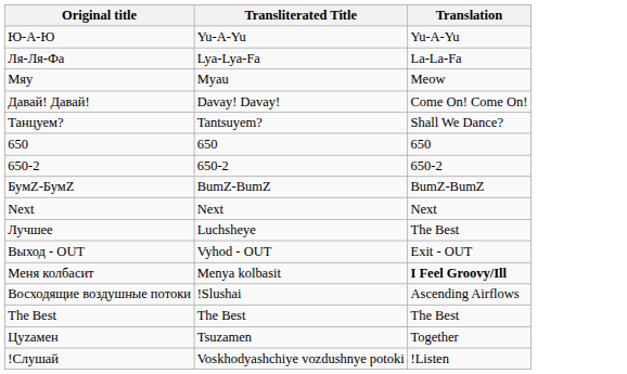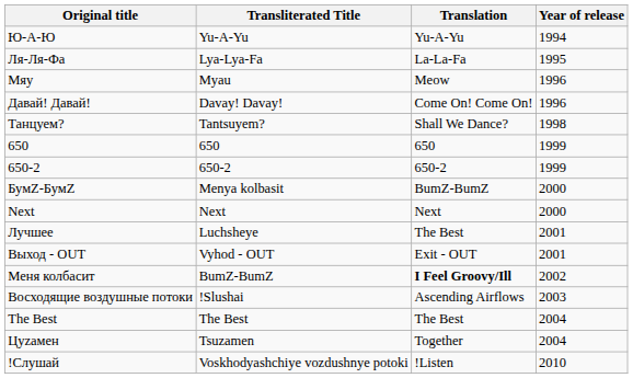+ column: Year of release | 1994 | 1995 | 1996 | 1996 | 1998 | 1999 | 1999 | 2000 | 2000 | 2001 | 2001 | 2002 | 2003 | 2004 | 2004 | 2010
БумZ-БумZ | Transliterated Title: BumZ-BumZ -> Menya kolbasit
Меня колбасит | Transliterated Title: Menya kolbasit -> BumZ-BumZ
